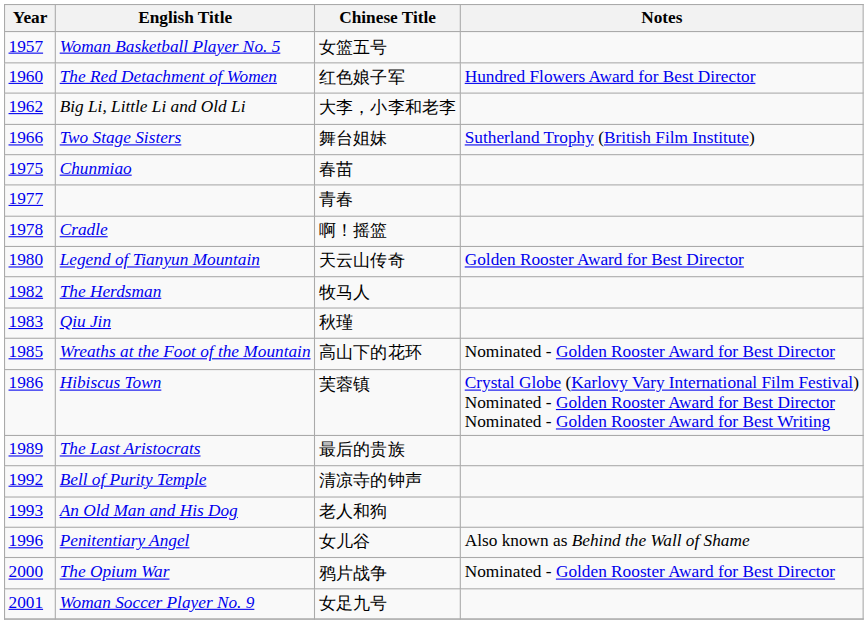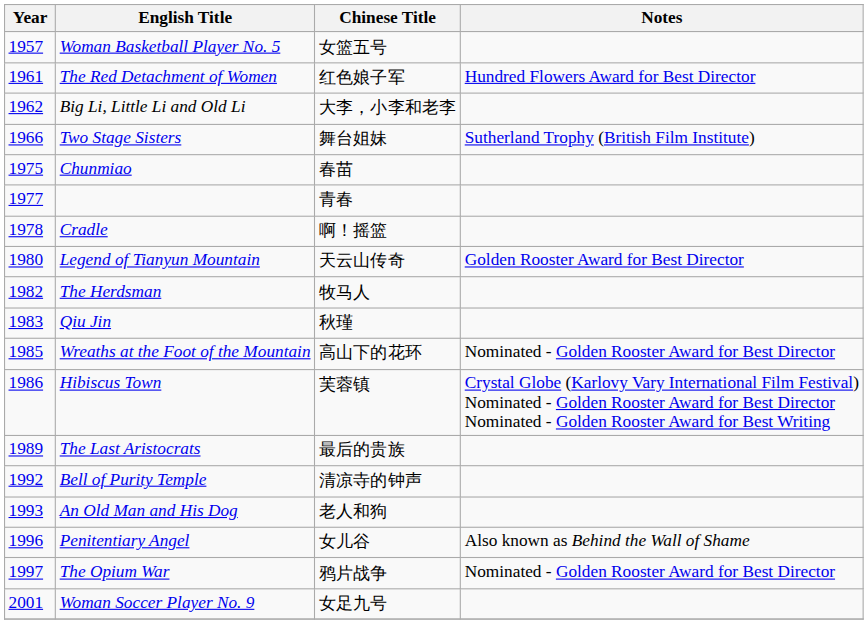The Red Detachment of Women | Year: 1960 -> 1961
The Opium War | Year: 2000 -> 1997
